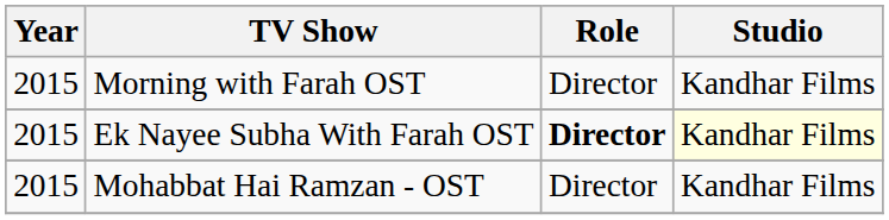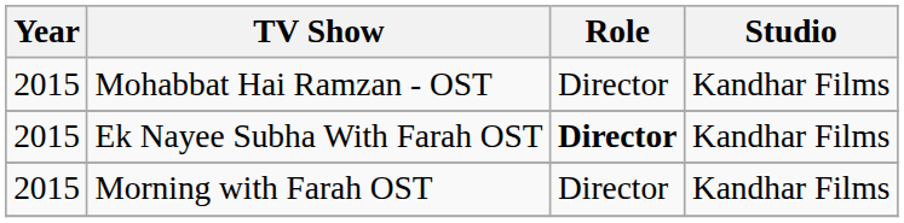rows swapped: Morning with Farah OST <-> Mohabbat Hai Ramzan - OST
Ek Nayee Subha With Farah OST | Studio: lightyellow background -> no background
